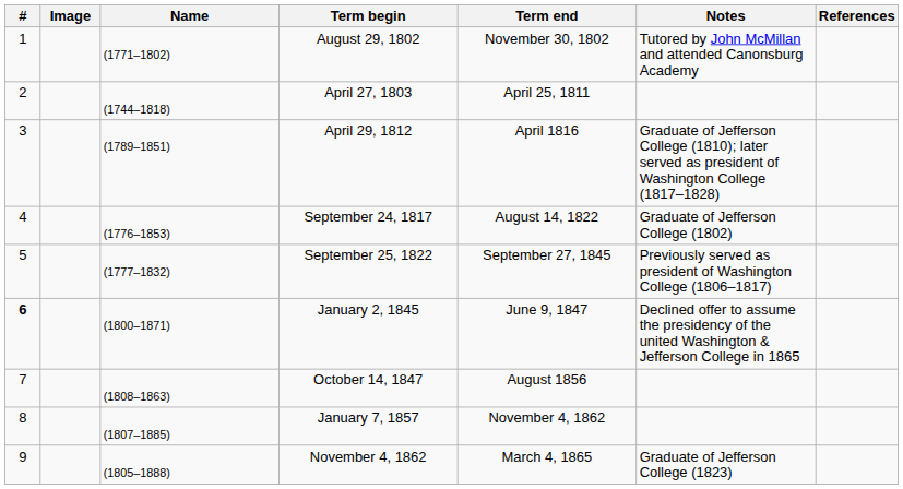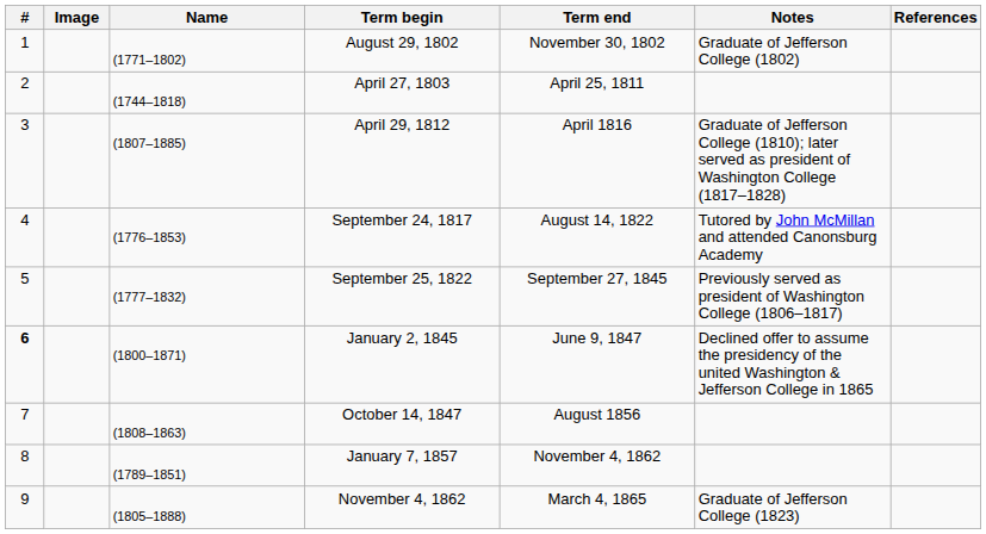August 29, 1802 | Notes: Tutored by John McMillan and attended Canonsburg Academy -> Graduate of Jefferson College (1802)
April 29, 1812 | Name: (1789–1851) -> (1807–1885)
September 24, 1817 | Notes: Graduate of Jefferson College (1802) -> Tutored by John McMillan and attended Canonsburg Academy
January 7, 1857 | Name: (1807–1885) -> (1789–1851)
